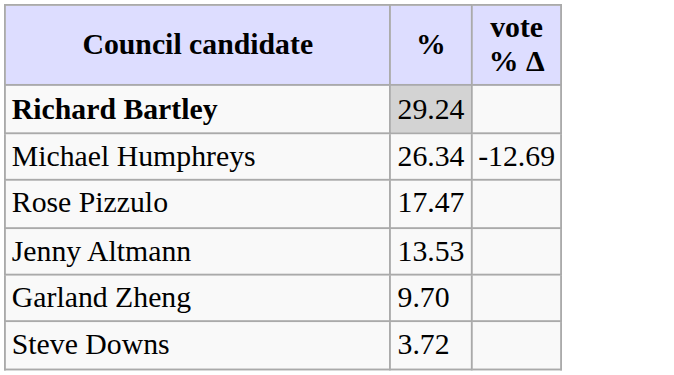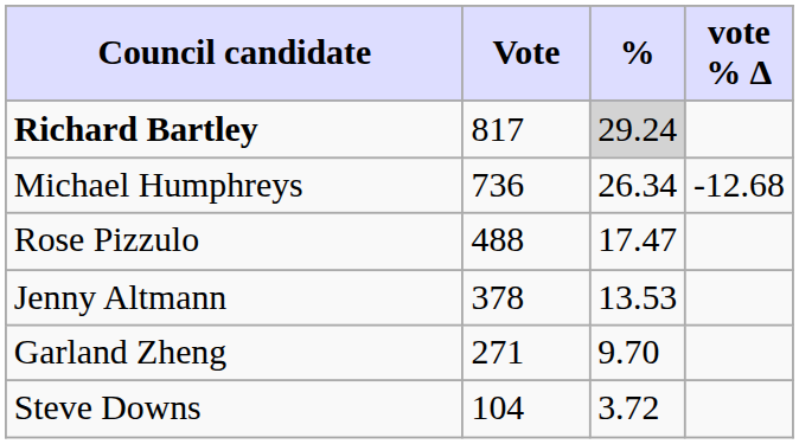+ column: Vote | 817 | 736 | 488 | 378 | 271 | 104
Michael Humphreys | vote % Δ: -12.69 -> -12.68
